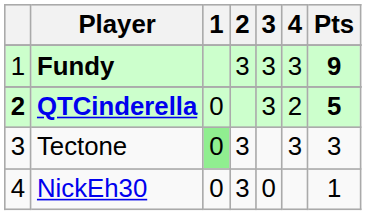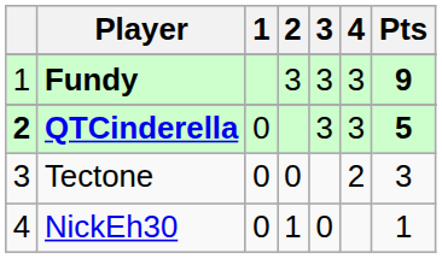QTCinderella | 4: 2 -> 3
Tectone | 1: lightgreen background -> no background
Tectone | 2: 3 -> 0
Tectone | 4: 3 -> 2
NickEh30 | 2: 3 -> 1
